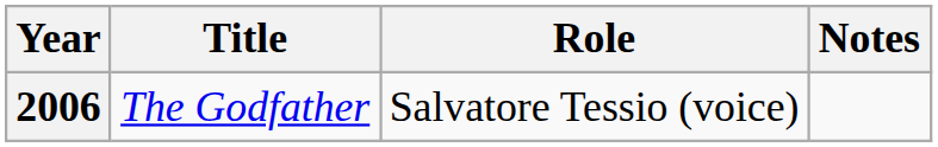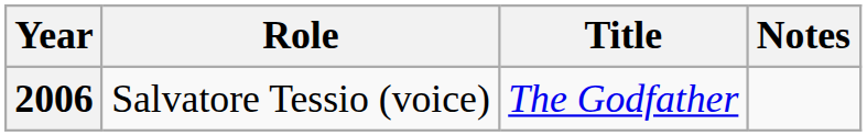columns swapped: Title <-> Role
